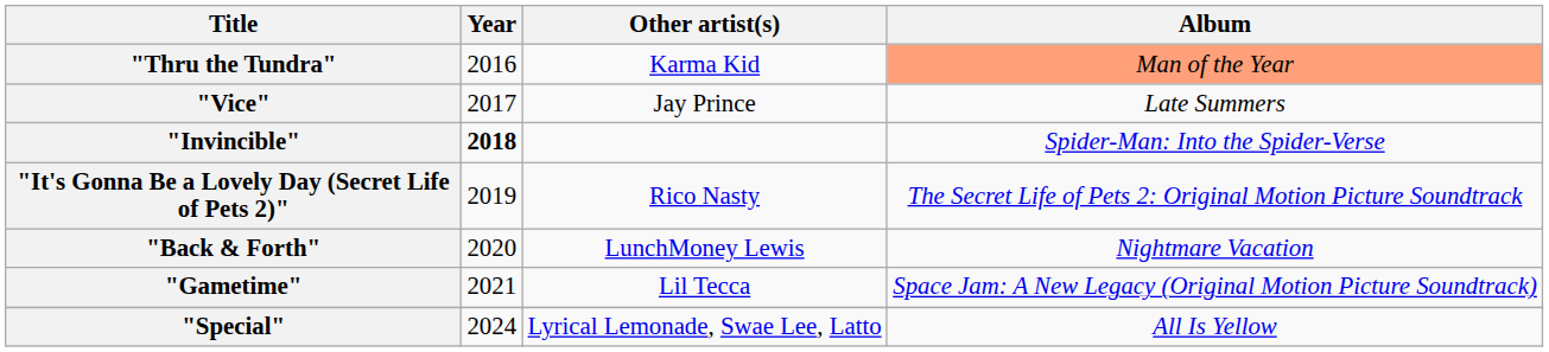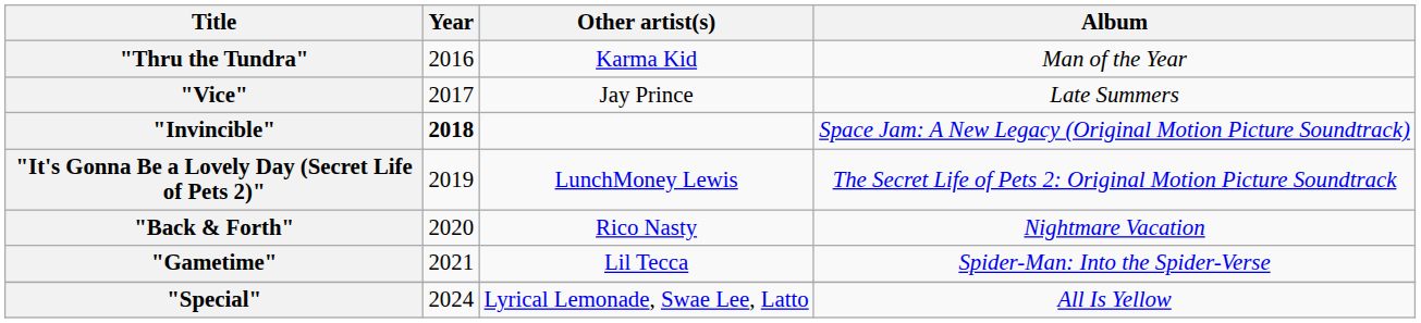"Thru the Tundra" | Album: lightsalmon background -> no background
"Invincible" | Album: Spider-Man: Into the Spider-Verse -> Space Jam: A New Legacy (Original Motion Picture Soundtrack)
"It's Gonna Be a Lovely Day (Secret Life of Pets 2)" | Other artist(s): Rico Nasty -> LunchMoney Lewis
"Back & Forth" | Other artist(s): LunchMoney Lewis -> Rico Nasty
"Gametime" | Album: Space Jam: A New Legacy (Original Motion Picture Soundtrack) -> Spider-Man: Into the Spider-Verse
